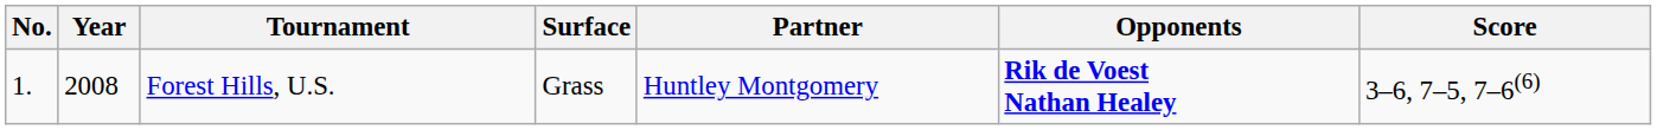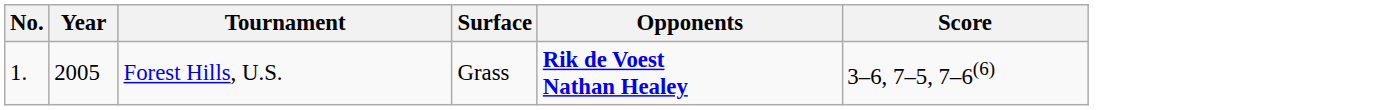- column: Partner | Huntley Montgomery
Forest Hills, U.S. | Year: 2008 -> 2005
